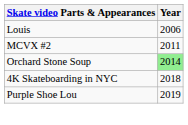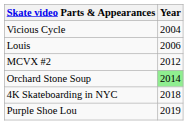+ row: Vicious Cycle | 2004
MCVX #2 | Year: 2011 -> 2012
